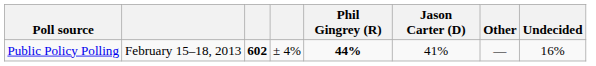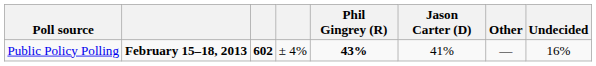Public Policy Polling | column 2: normal -> bold
Public Policy Polling | Phil Gingrey (R): 44% -> 43%
